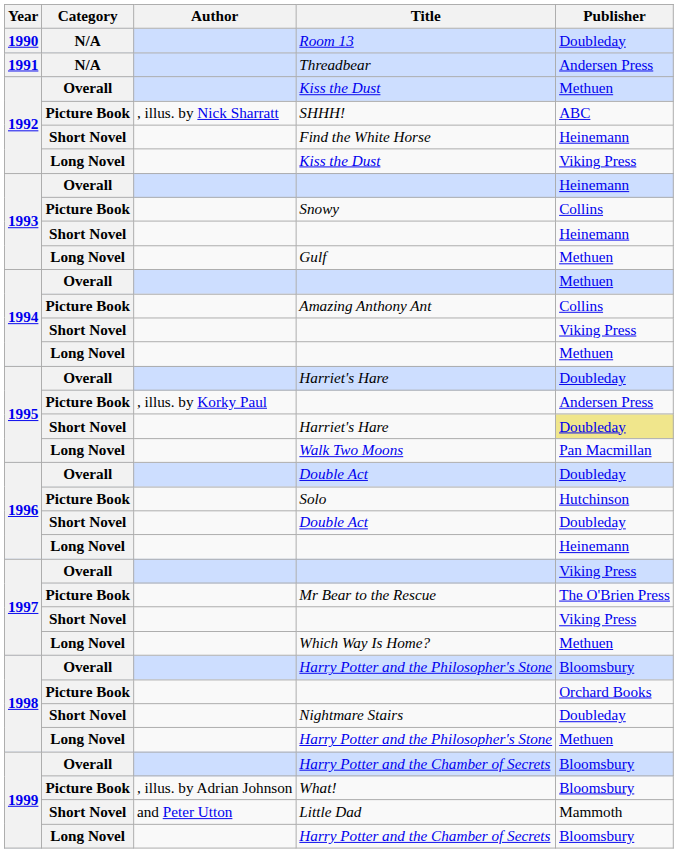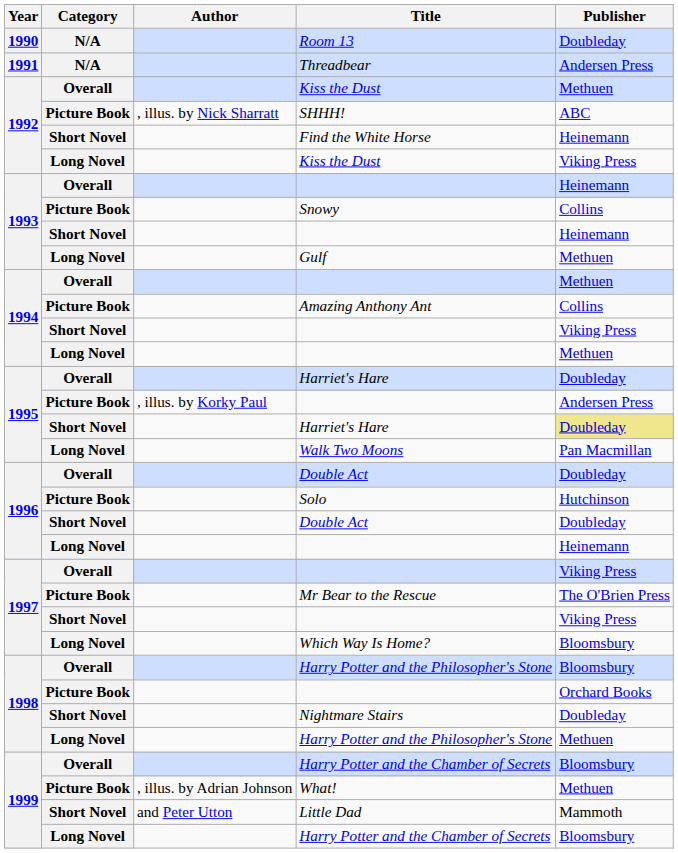Which Way Is Home? | Publisher: Methuen -> Bloomsbury
What! | Publisher: Bloomsbury -> Methuen
